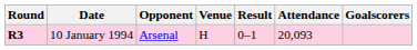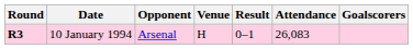10 January 1994 | Attendance: 20,093 -> 26,083
